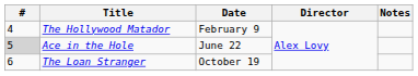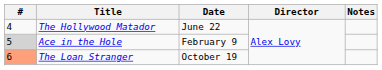The Hollywood Matador | Date: February 9 -> June 22
Ace in the Hole | Date: June 22 -> February 9
The Loan Stranger | #: no background -> lightsalmon background
